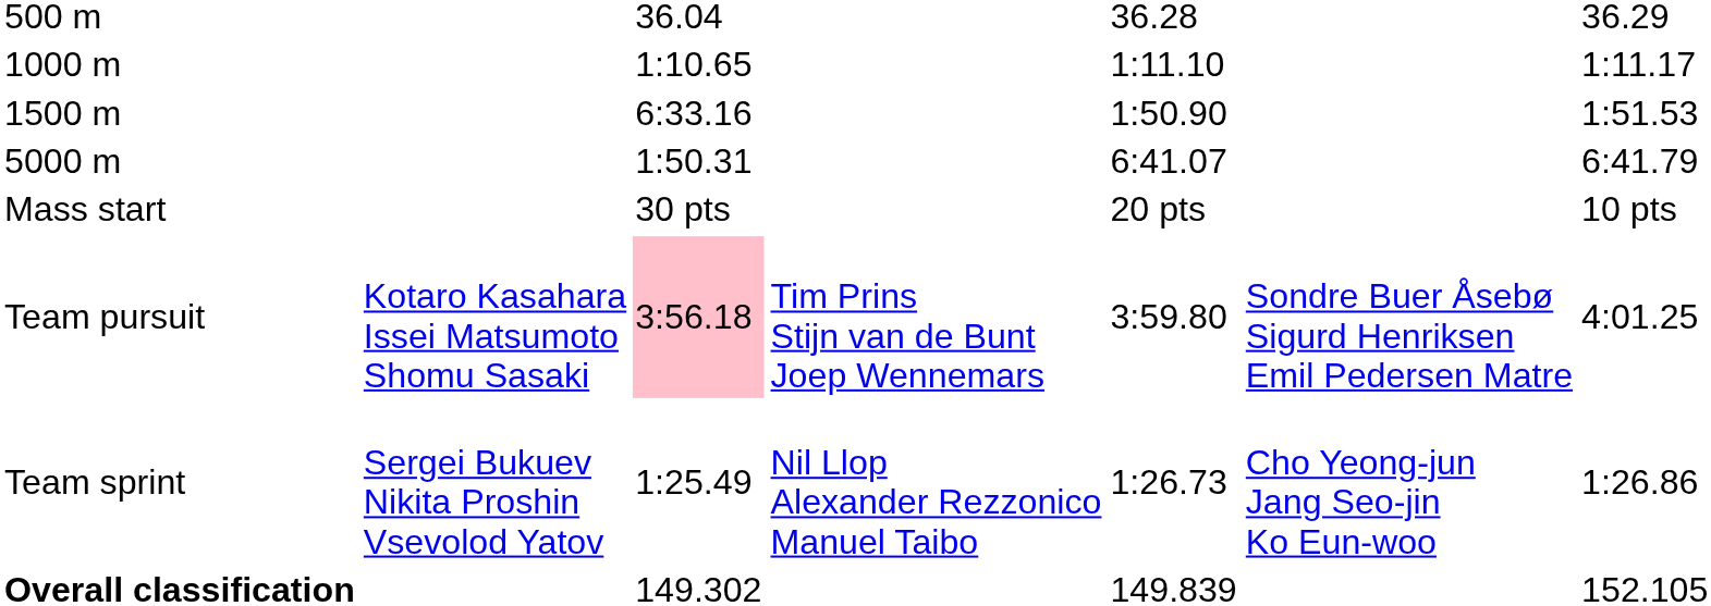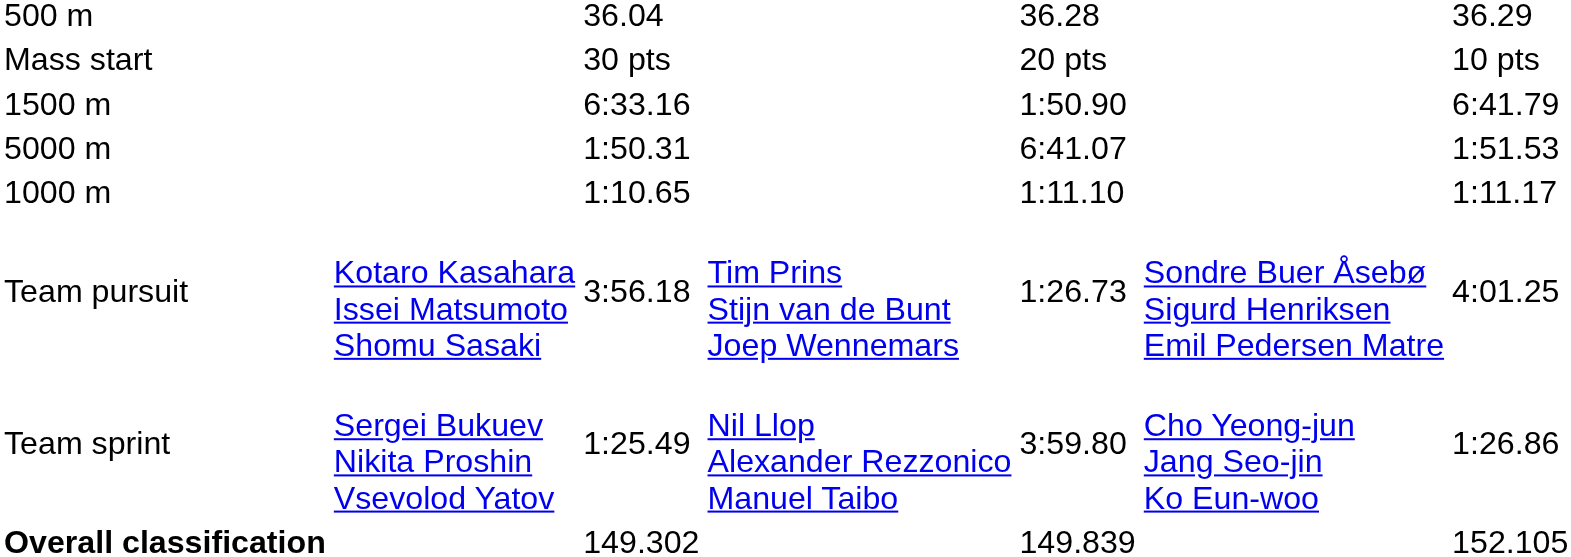rows swapped: 1000 m <-> Mass start
1500 m | column 7: 1:51.53 -> 6:41.79
5000 m | column 7: 6:41.79 -> 1:51.53
Team pursuit | column 3: pink background -> no background
Team pursuit | column 5: 3:59.80 -> 1:26.73
Team sprint | column 5: 1:26.73 -> 3:59.80
